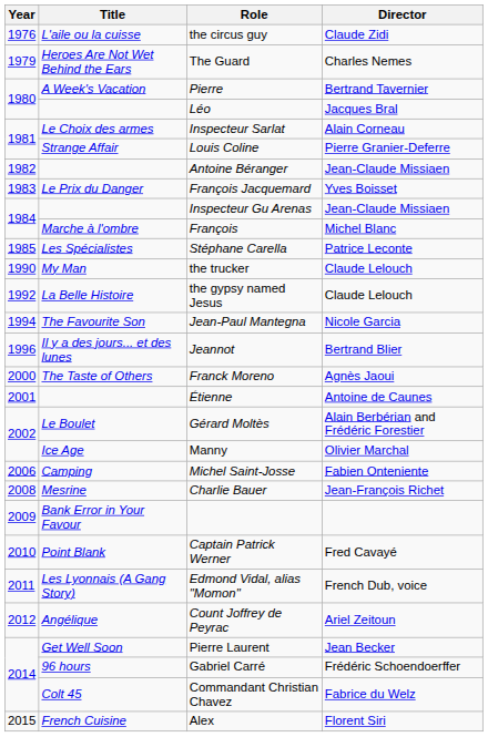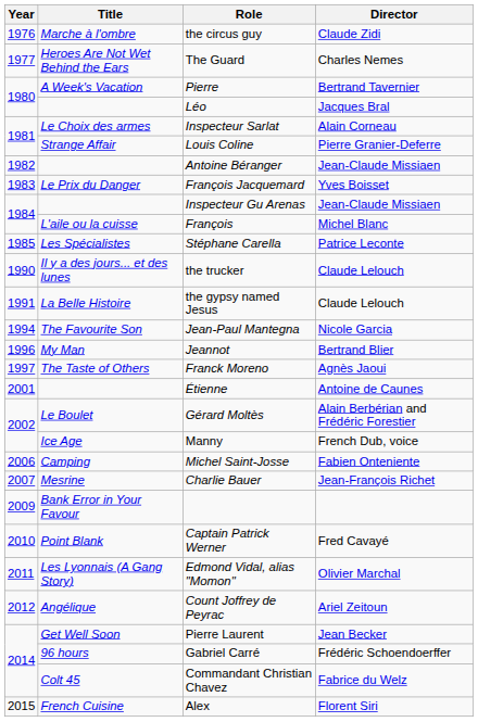the circus guy | Title: L'aile ou la cuisse -> Marche à l'ombre
The Guard | Year: 1979 -> 1977
François | Title: Marche à l'ombre -> L'aile ou la cuisse
the trucker | Title: My Man -> Il y a des jours... et des lunes
the gypsy named Jesus | Year: 1992 -> 1991
Jeannot | Title: Il y a des jours... et des lunes -> My Man
Franck Moreno | Year: 2000 -> 1997
Manny | Director: Olivier Marchal -> French Dub, voice
Charlie Bauer | Year: 2008 -> 2007
Edmond Vidal, alias "Momon" | Director: French Dub, voice -> Olivier Marchal
